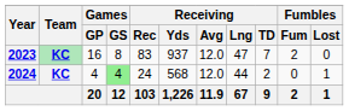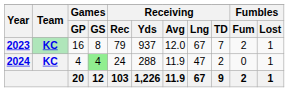2023 | Receiving / Rec: 83 -> 79
2023 | Receiving / Lng: 47 -> 67
2023 | Fumbles / Lost: 0 -> 1
2024 | Receiving / Yds: 568 -> 288
2024 | Receiving / Avg: 12.0 -> 11.9
2024 | Receiving / Lng: 44 -> 47
